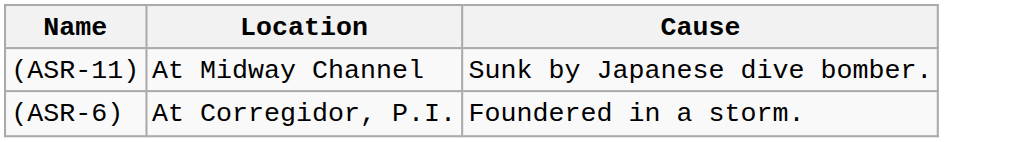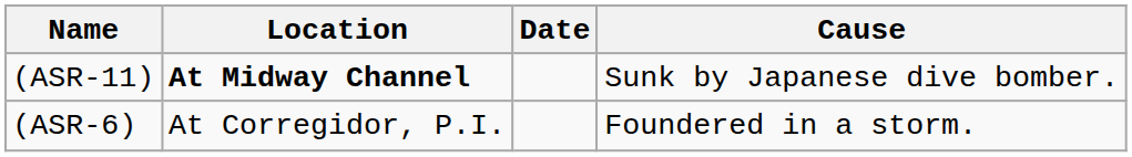+ column: Date
(ASR-11) | Location: normal -> bold
